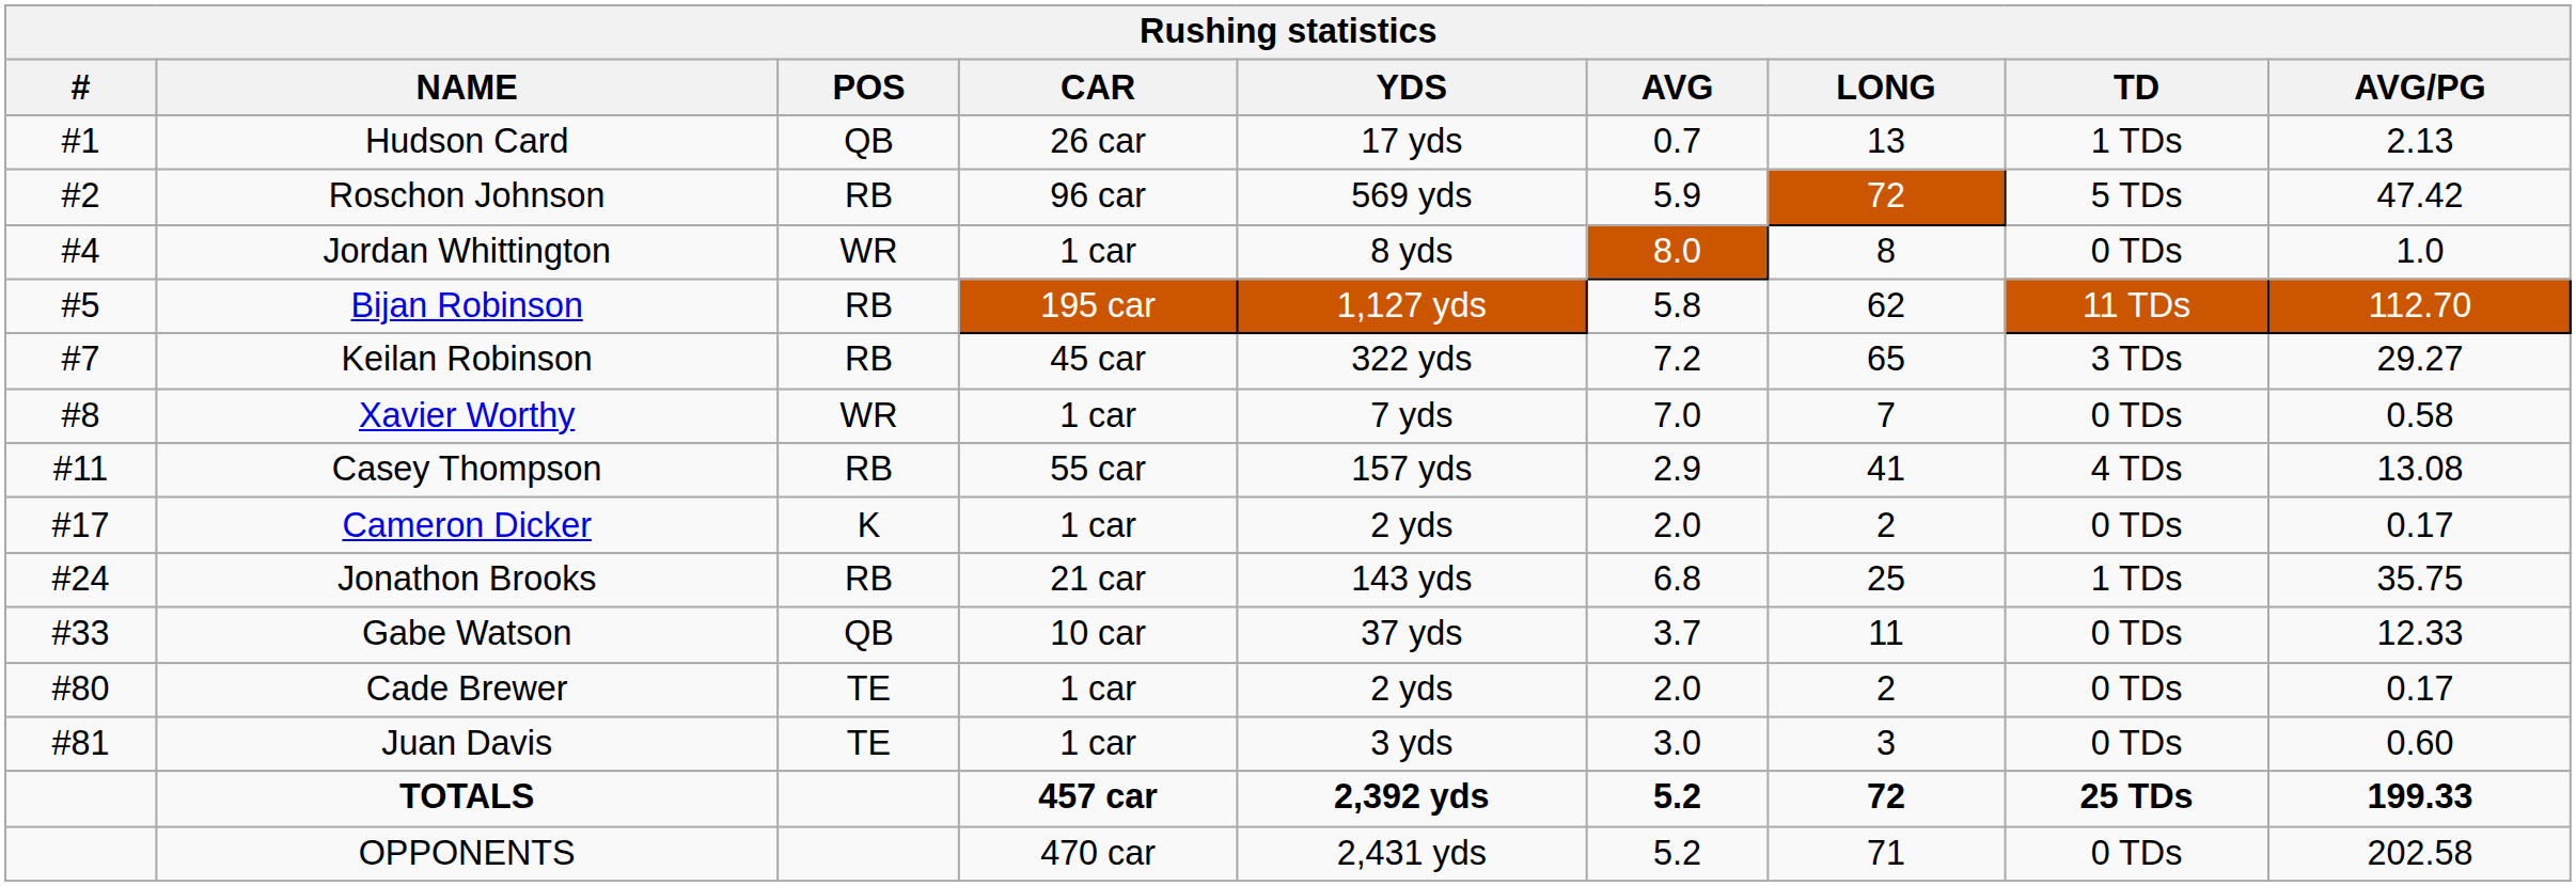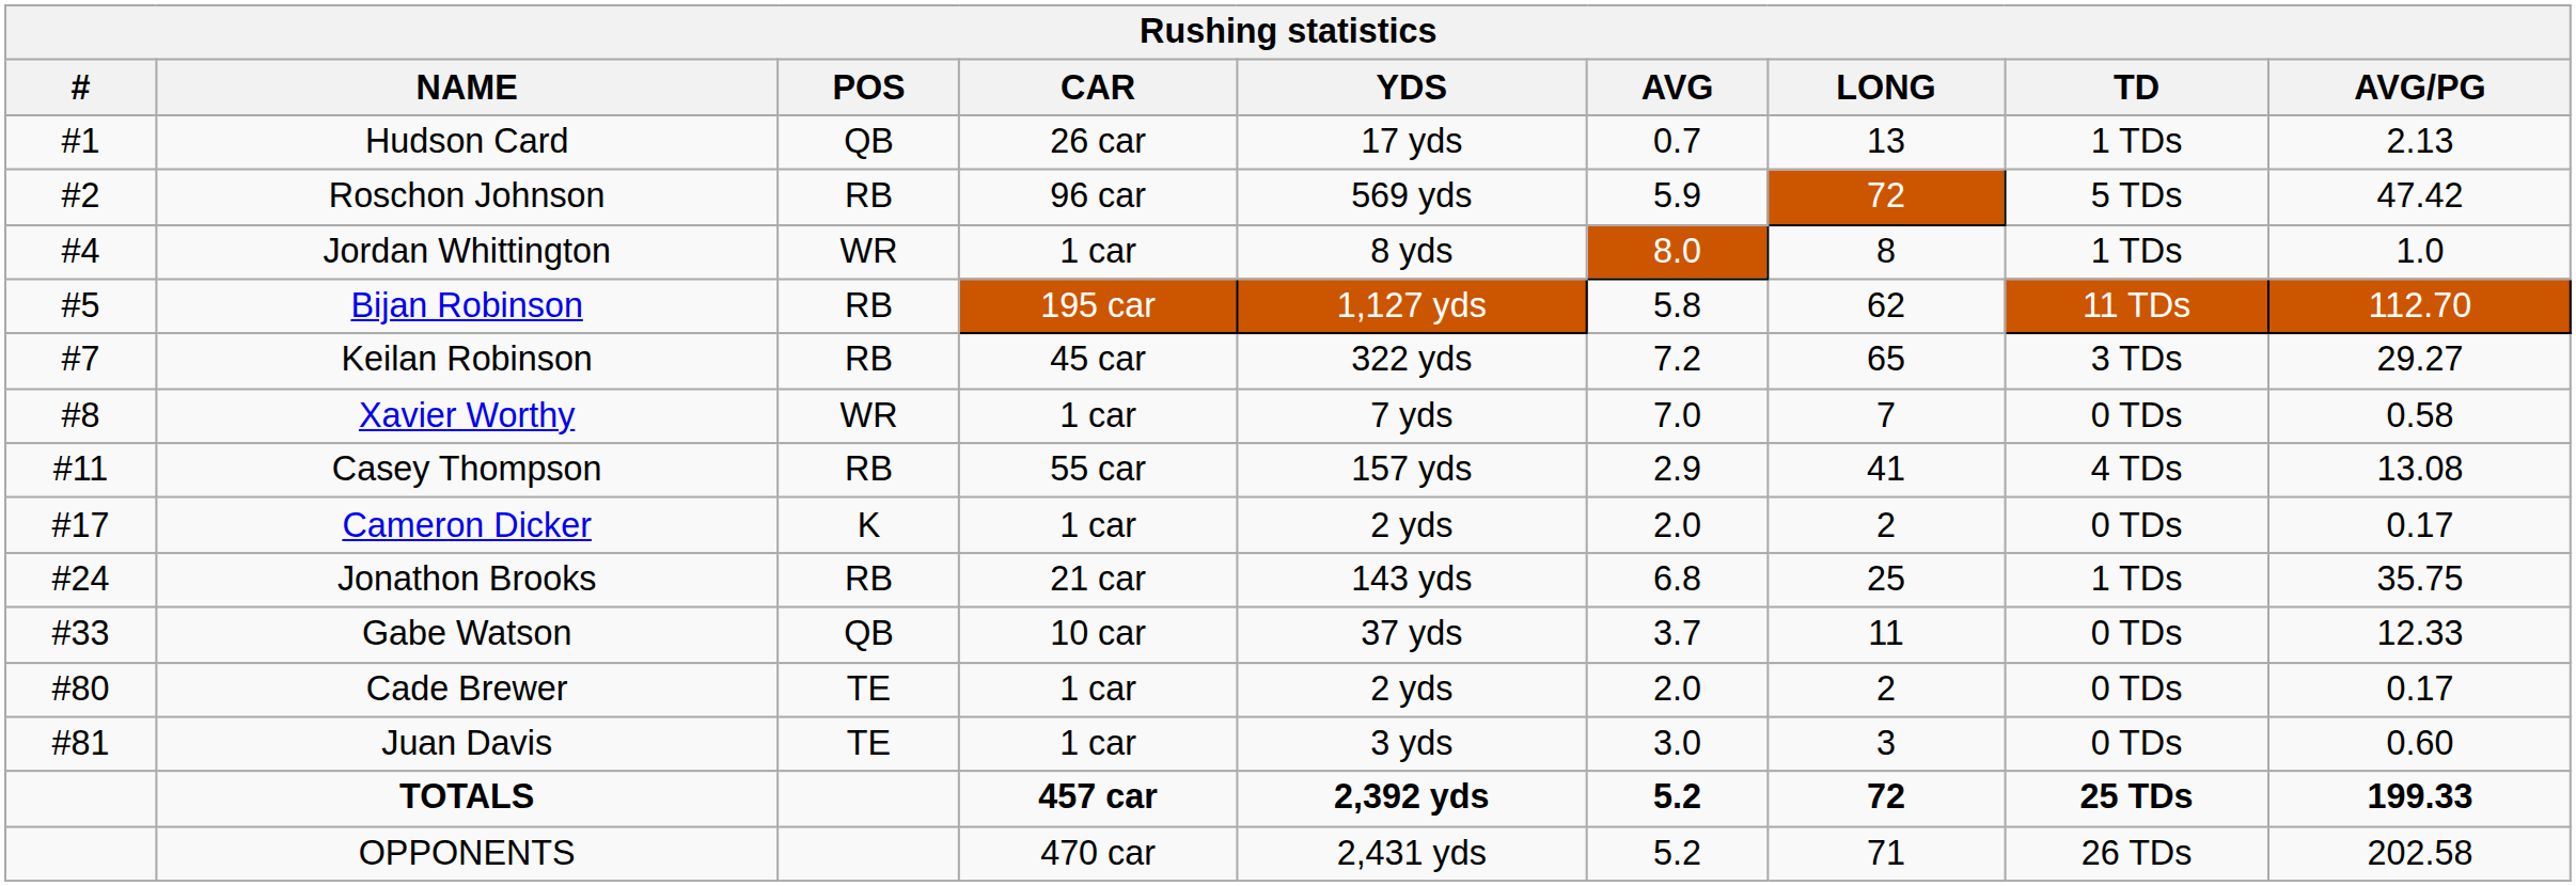Jordan Whittington | TD: 0 TDs -> 1 TDs
OPPONENTS | TD: 0 TDs -> 26 TDs
